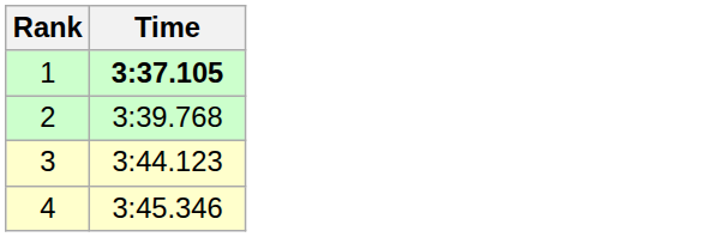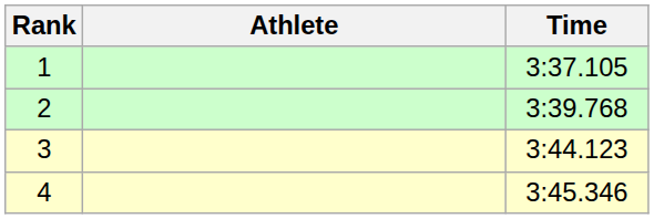+ column: Athlete
1 | Time: bold -> normal
